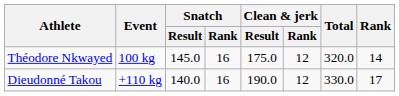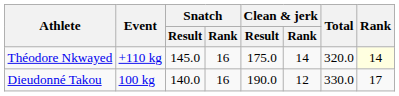Théodore Nkwayed | Event: 100 kg -> +110 kg
Théodore Nkwayed | Clean & jerk / Rank: 12 -> 14
Théodore Nkwayed | Rank: no background -> lightyellow background
Dieudonné Takou | Event: +110 kg -> 100 kg
